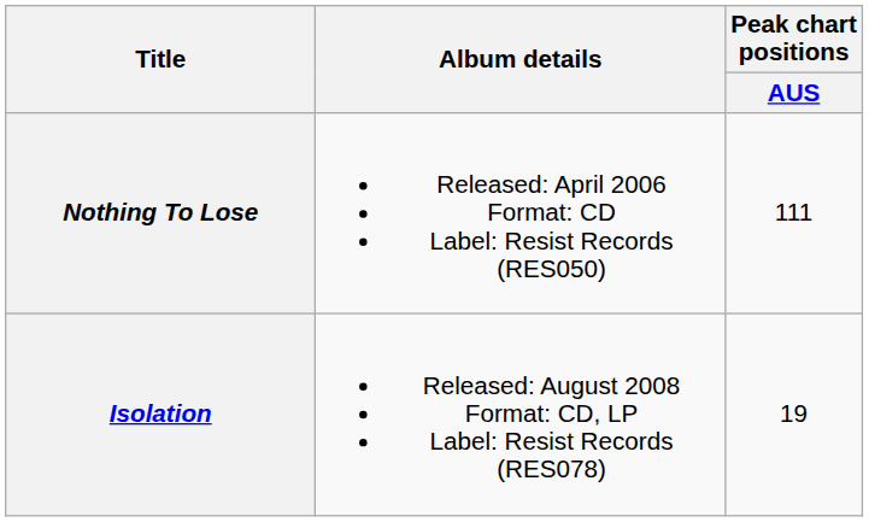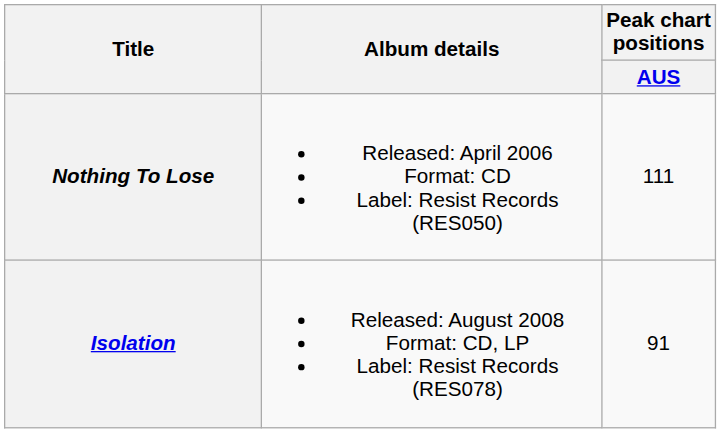Isolation | Peak chart positions / AUS: 19 -> 91
